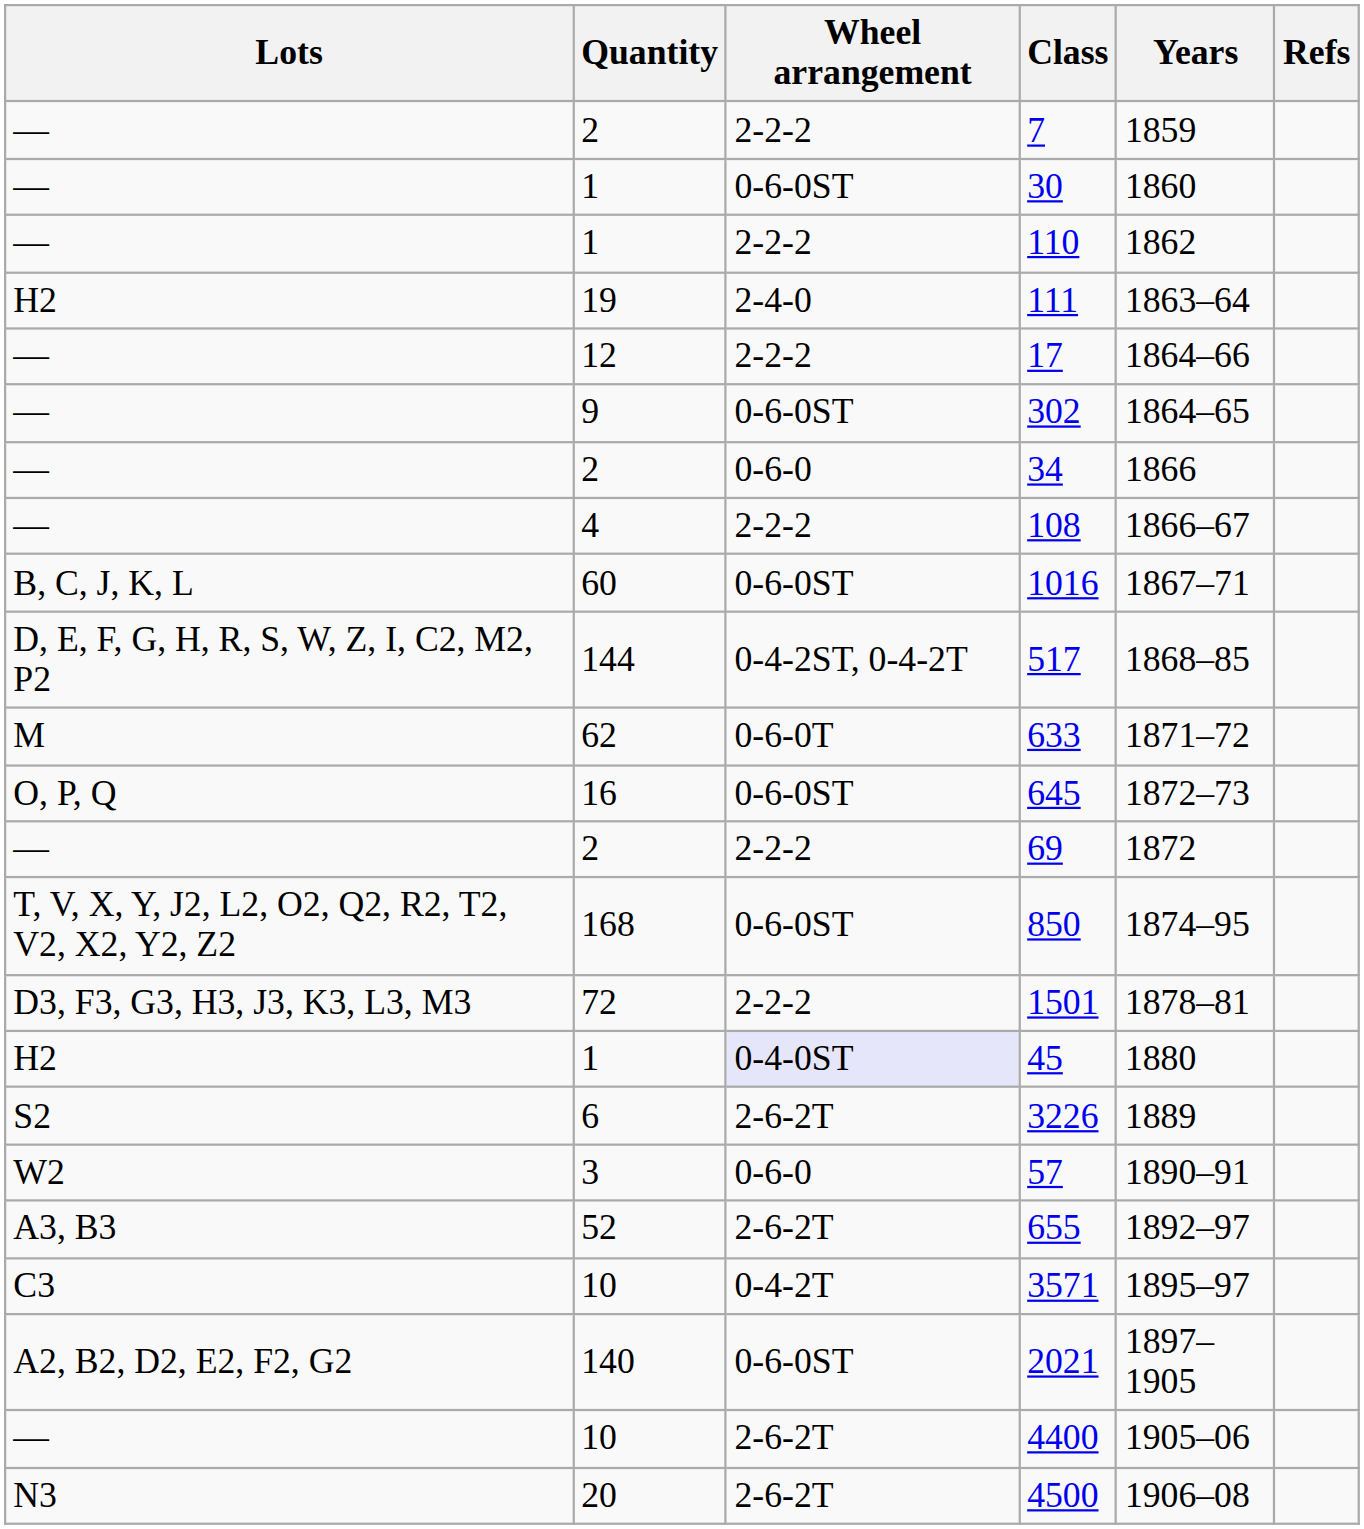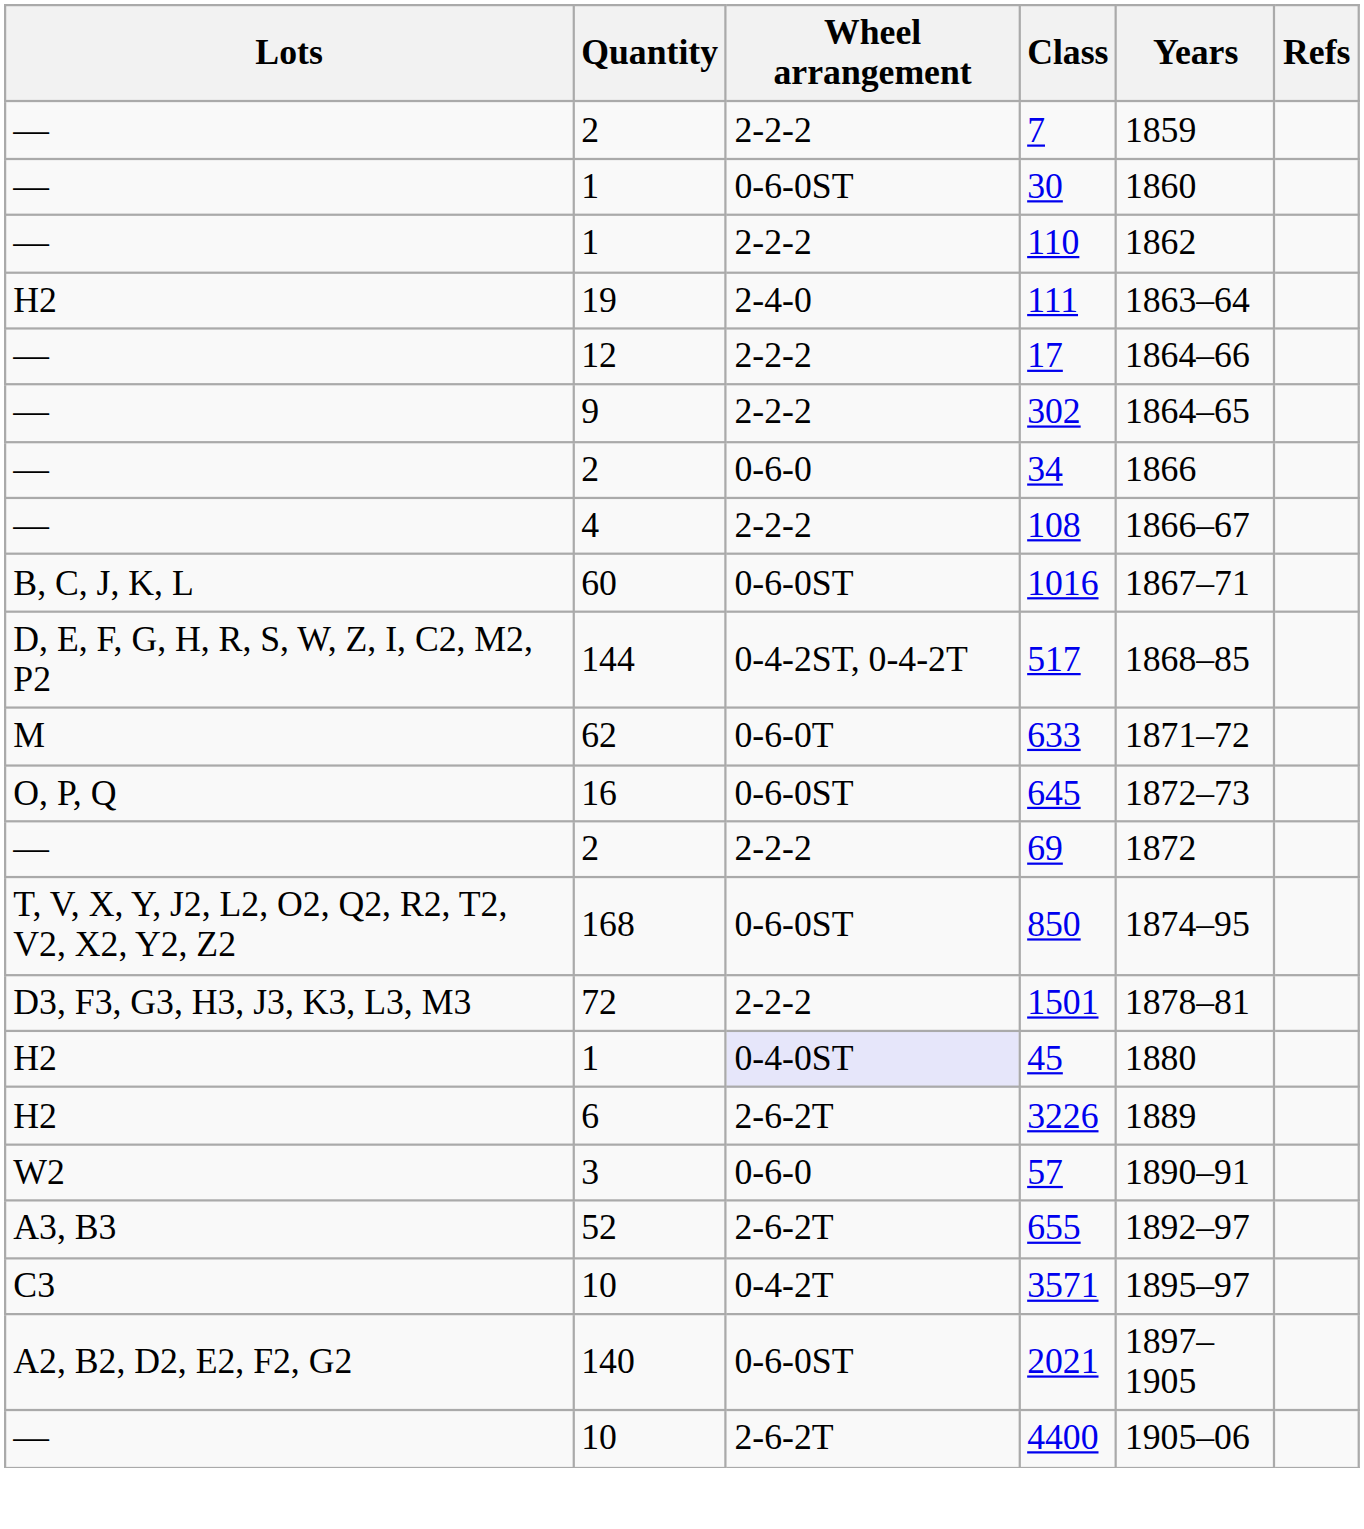302 | Wheel arrangement: 0-6-0ST -> 2-2-2
3226 | Lots: S2 -> H2
- row: N3 | 20 | 2-6-2T | 4500 | 1906–08
